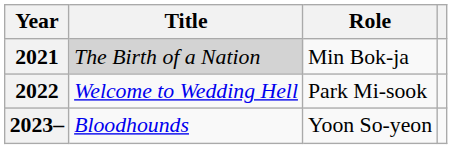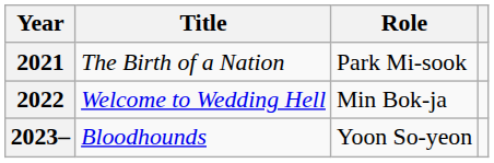2021 | Title: lightgrey background -> no background
2021 | Role: Min Bok-ja -> Park Mi-sook
2022 | Role: Park Mi-sook -> Min Bok-ja
